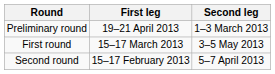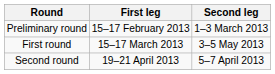Preliminary round | First leg: 19–21 April 2013 -> 15–17 February 2013
Second round | First leg: 15–17 February 2013 -> 19–21 April 2013
